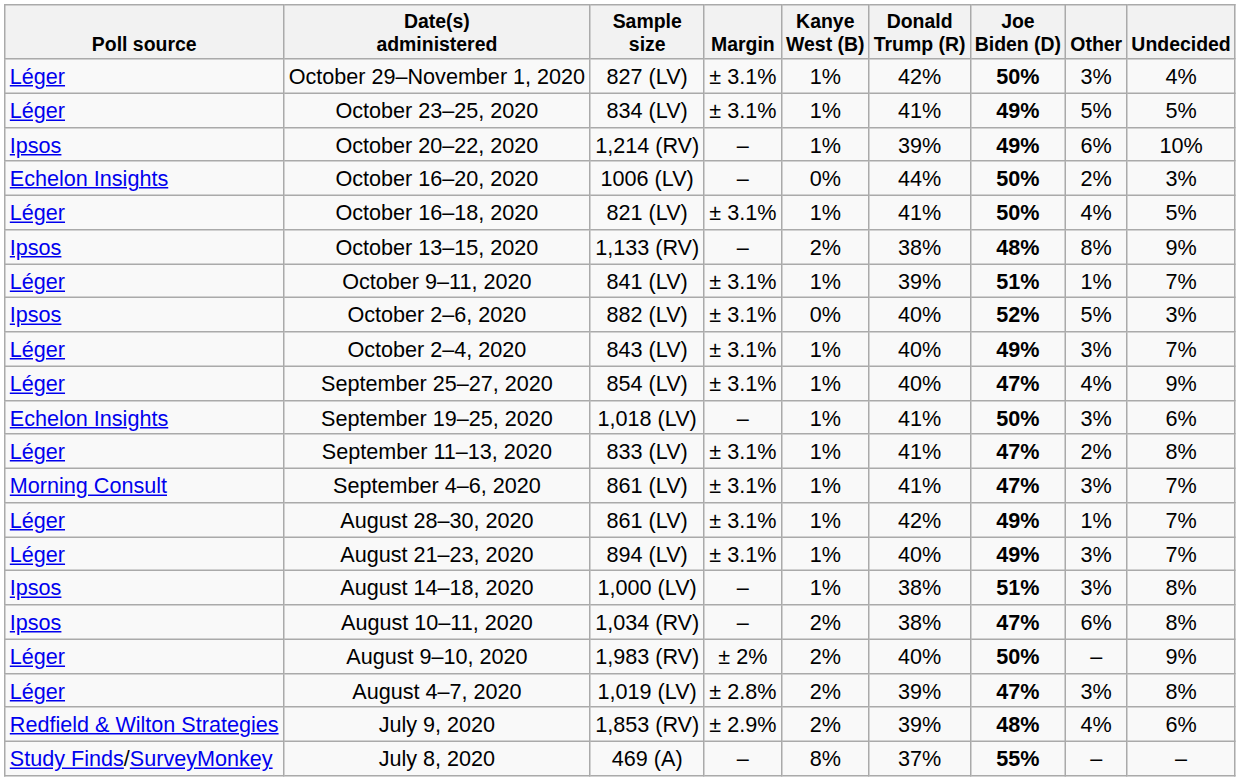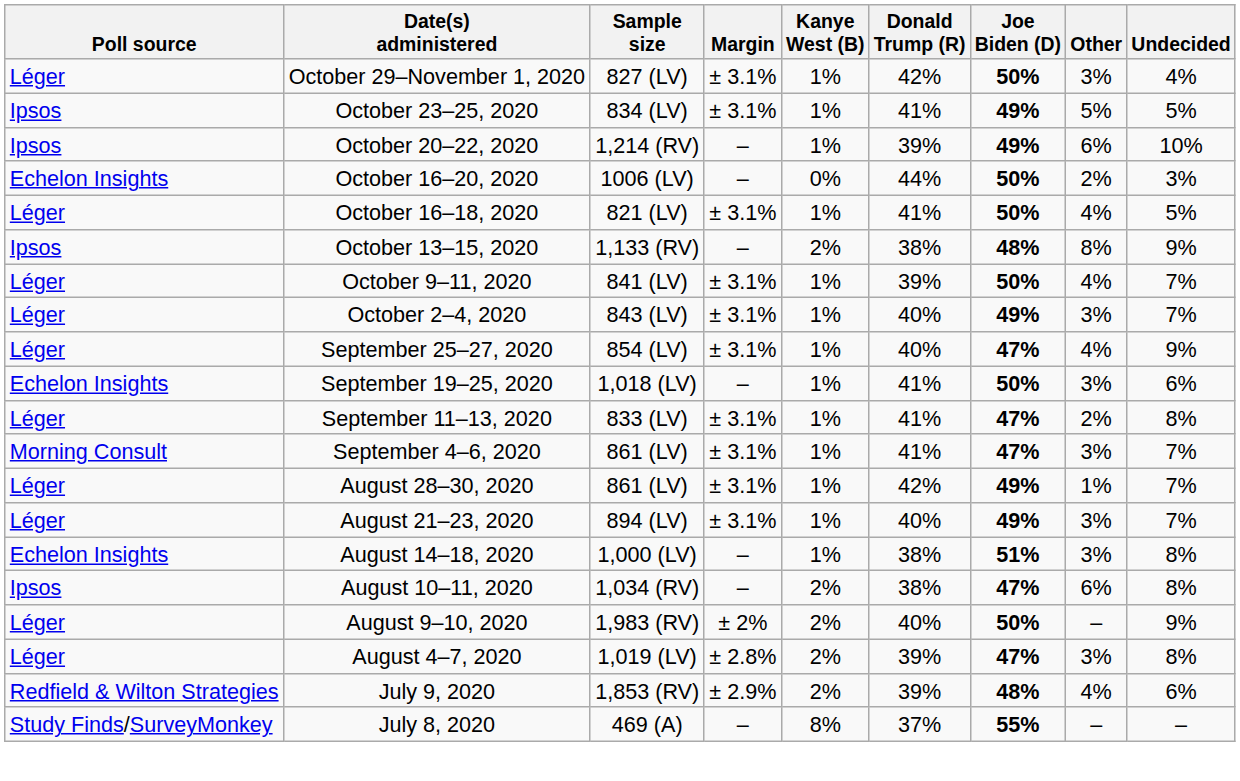October 23–25, 2020 | Poll source: Léger -> Ipsos
October 9–11, 2020 | Joe Biden (D): 51% -> 50%
October 9–11, 2020 | Other: 1% -> 4%
- row: Ipsos | October 2–6, 2020 | 882 (LV) | ± 3.1% | 0% | 40% | 52% | 5% | 3%
August 14–18, 2020 | Poll source: Ipsos -> Echelon Insights
